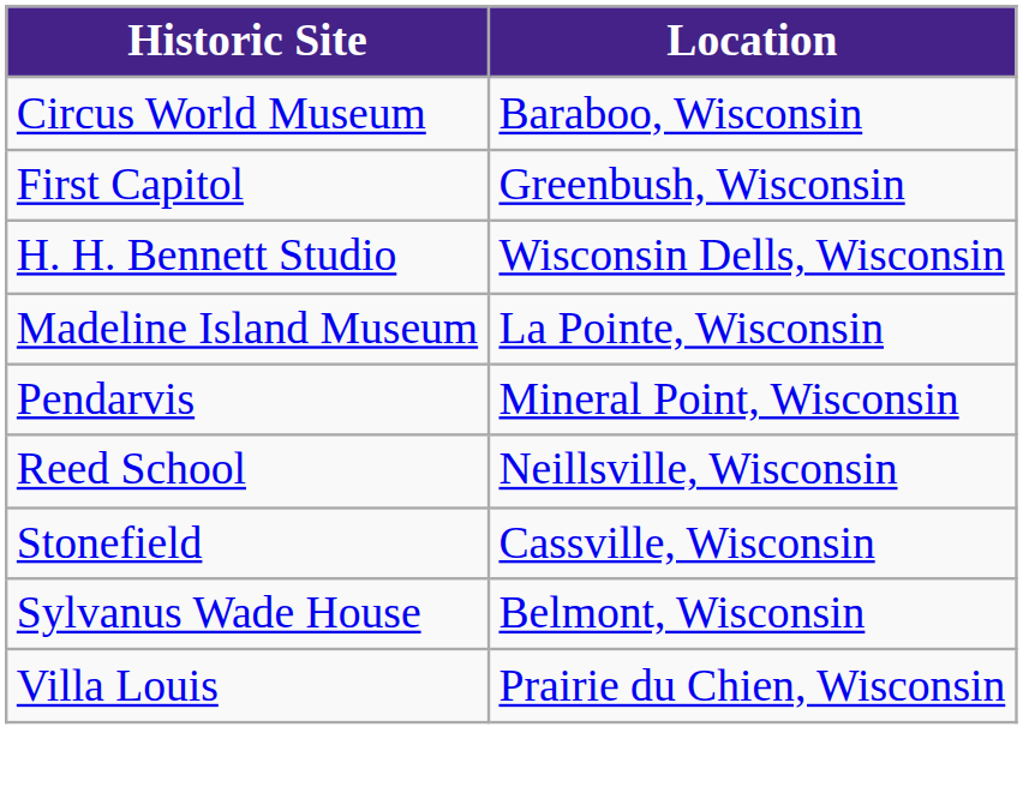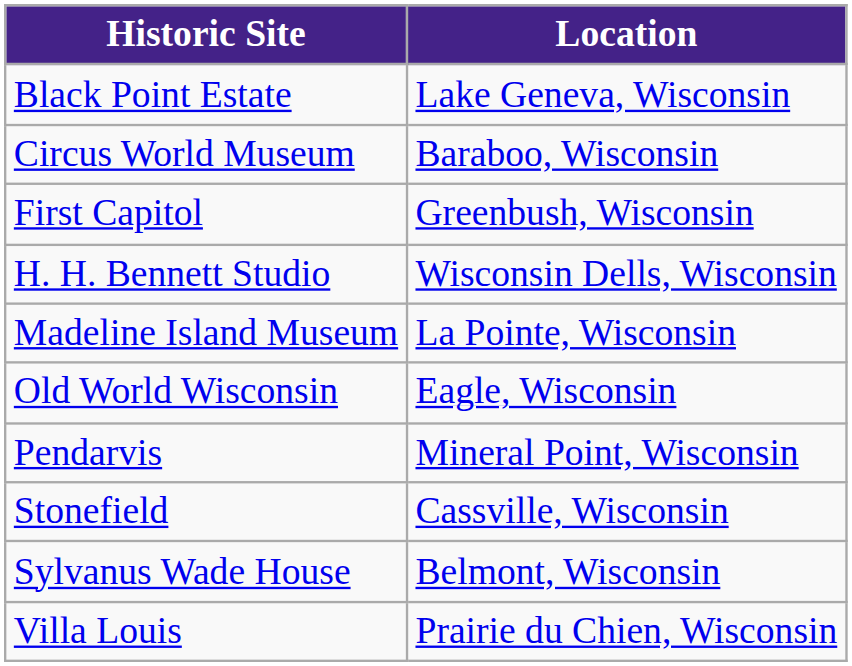+ row: Black Point Estate | Lake Geneva, Wisconsin
+ row: Old World Wisconsin | Eagle, Wisconsin
- row: Reed School | Neillsville, Wisconsin
